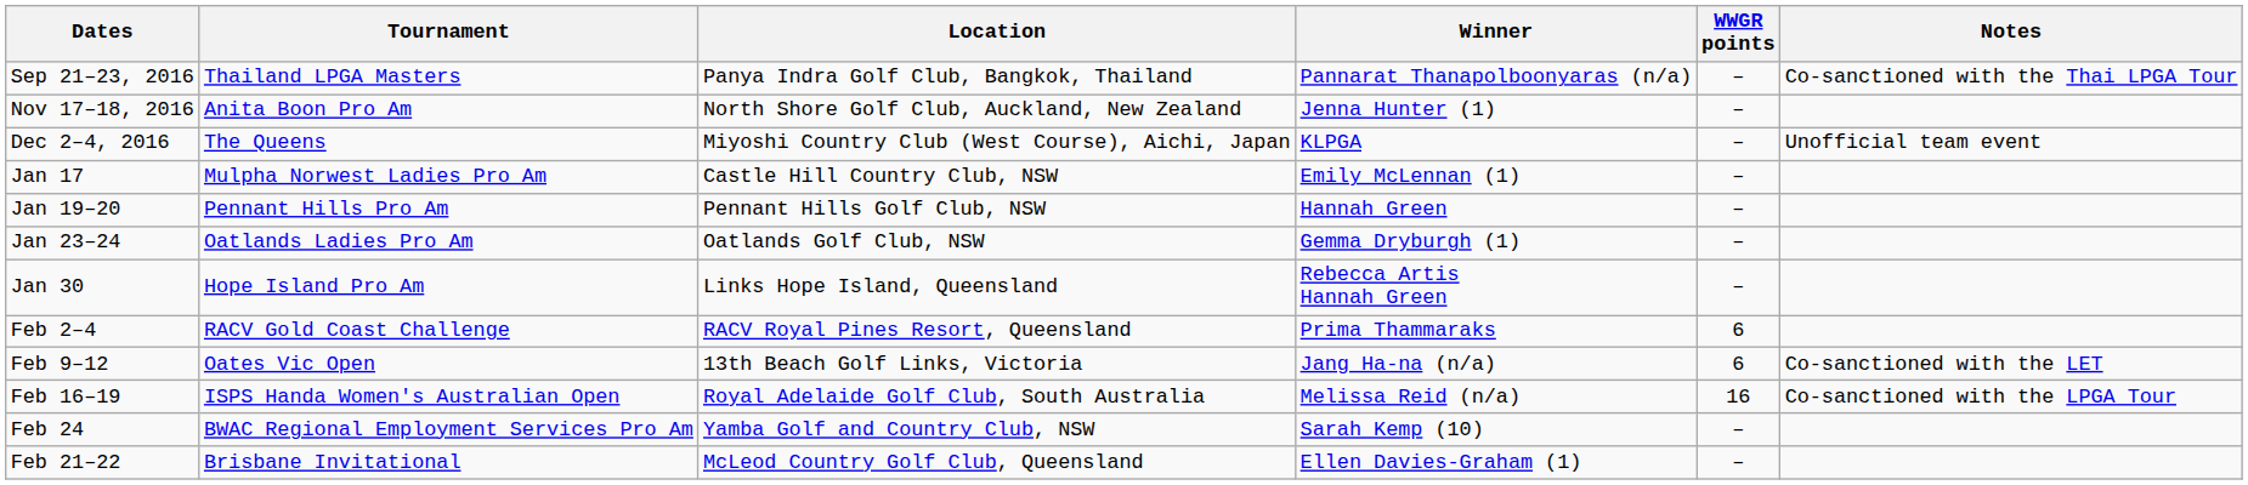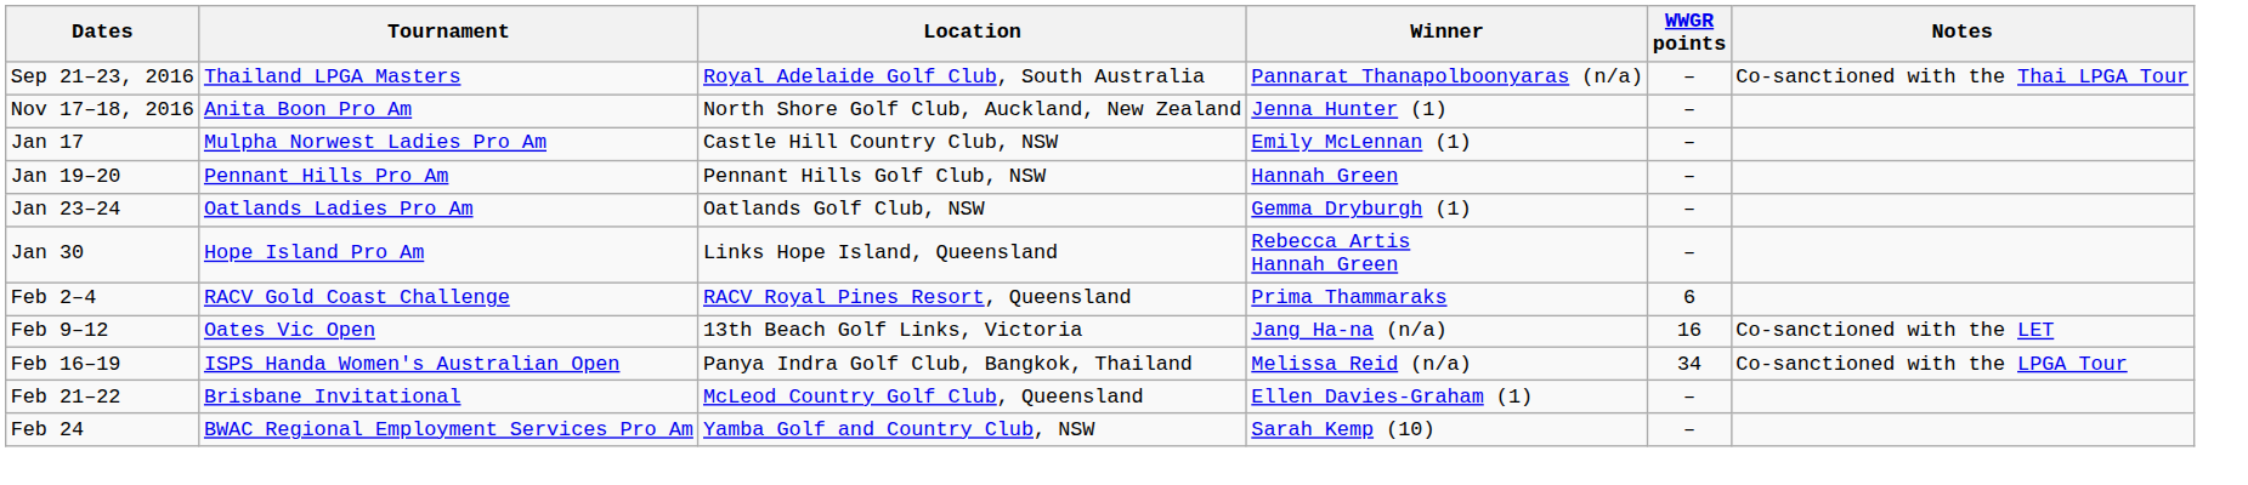Sep 21–23, 2016 | Location: Panya Indra Golf Club, Bangkok, Thailand -> Royal Adelaide Golf Club, South Australia
- row: Dec 2–4, 2016 | The Queens | Miyoshi Country Club (West Course), Aichi, Japan | KLPGA | – | Unofficial team event
Feb 9–12 | WWGR points: 6 -> 16
Feb 16–19 | Location: Royal Adelaide Golf Club, South Australia -> Panya Indra Golf Club, Bangkok, Thailand
Feb 16–19 | WWGR points: 16 -> 34
rows swapped: Feb 21–22 <-> Feb 24
